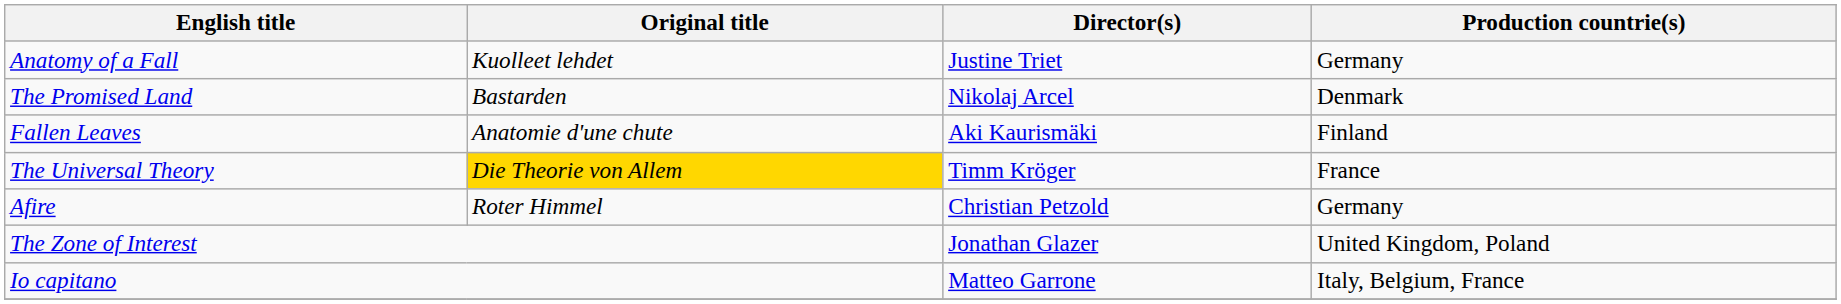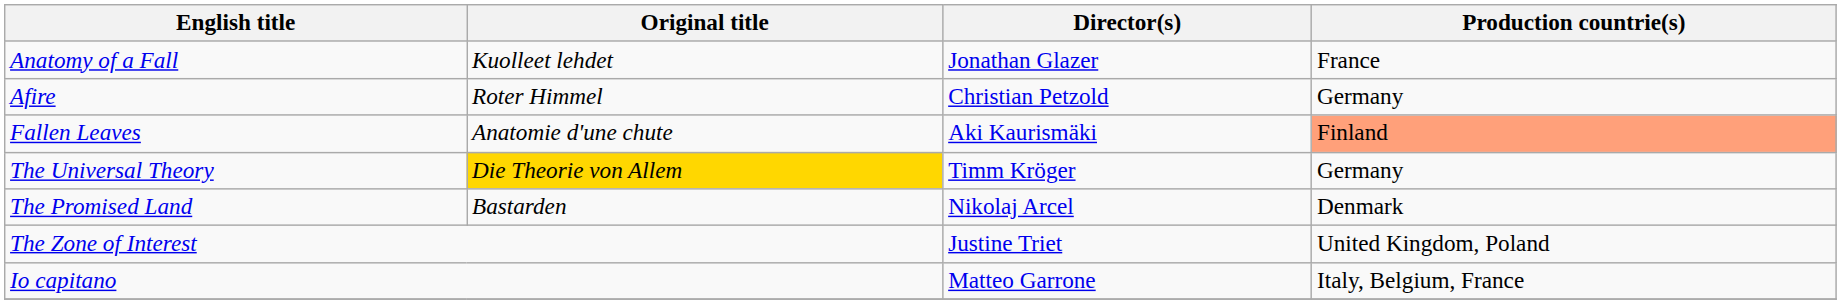Anatomy of a Fall | Director(s): Justine Triet -> Jonathan Glazer
Anatomy of a Fall | Production countrie(s): Germany -> France
rows swapped: Afire <-> The Promised Land
Fallen Leaves | Production countrie(s): no background -> lightsalmon background
The Universal Theory | Production countrie(s): France -> Germany
The Zone of Interest | Director(s): Jonathan Glazer -> Justine Triet
